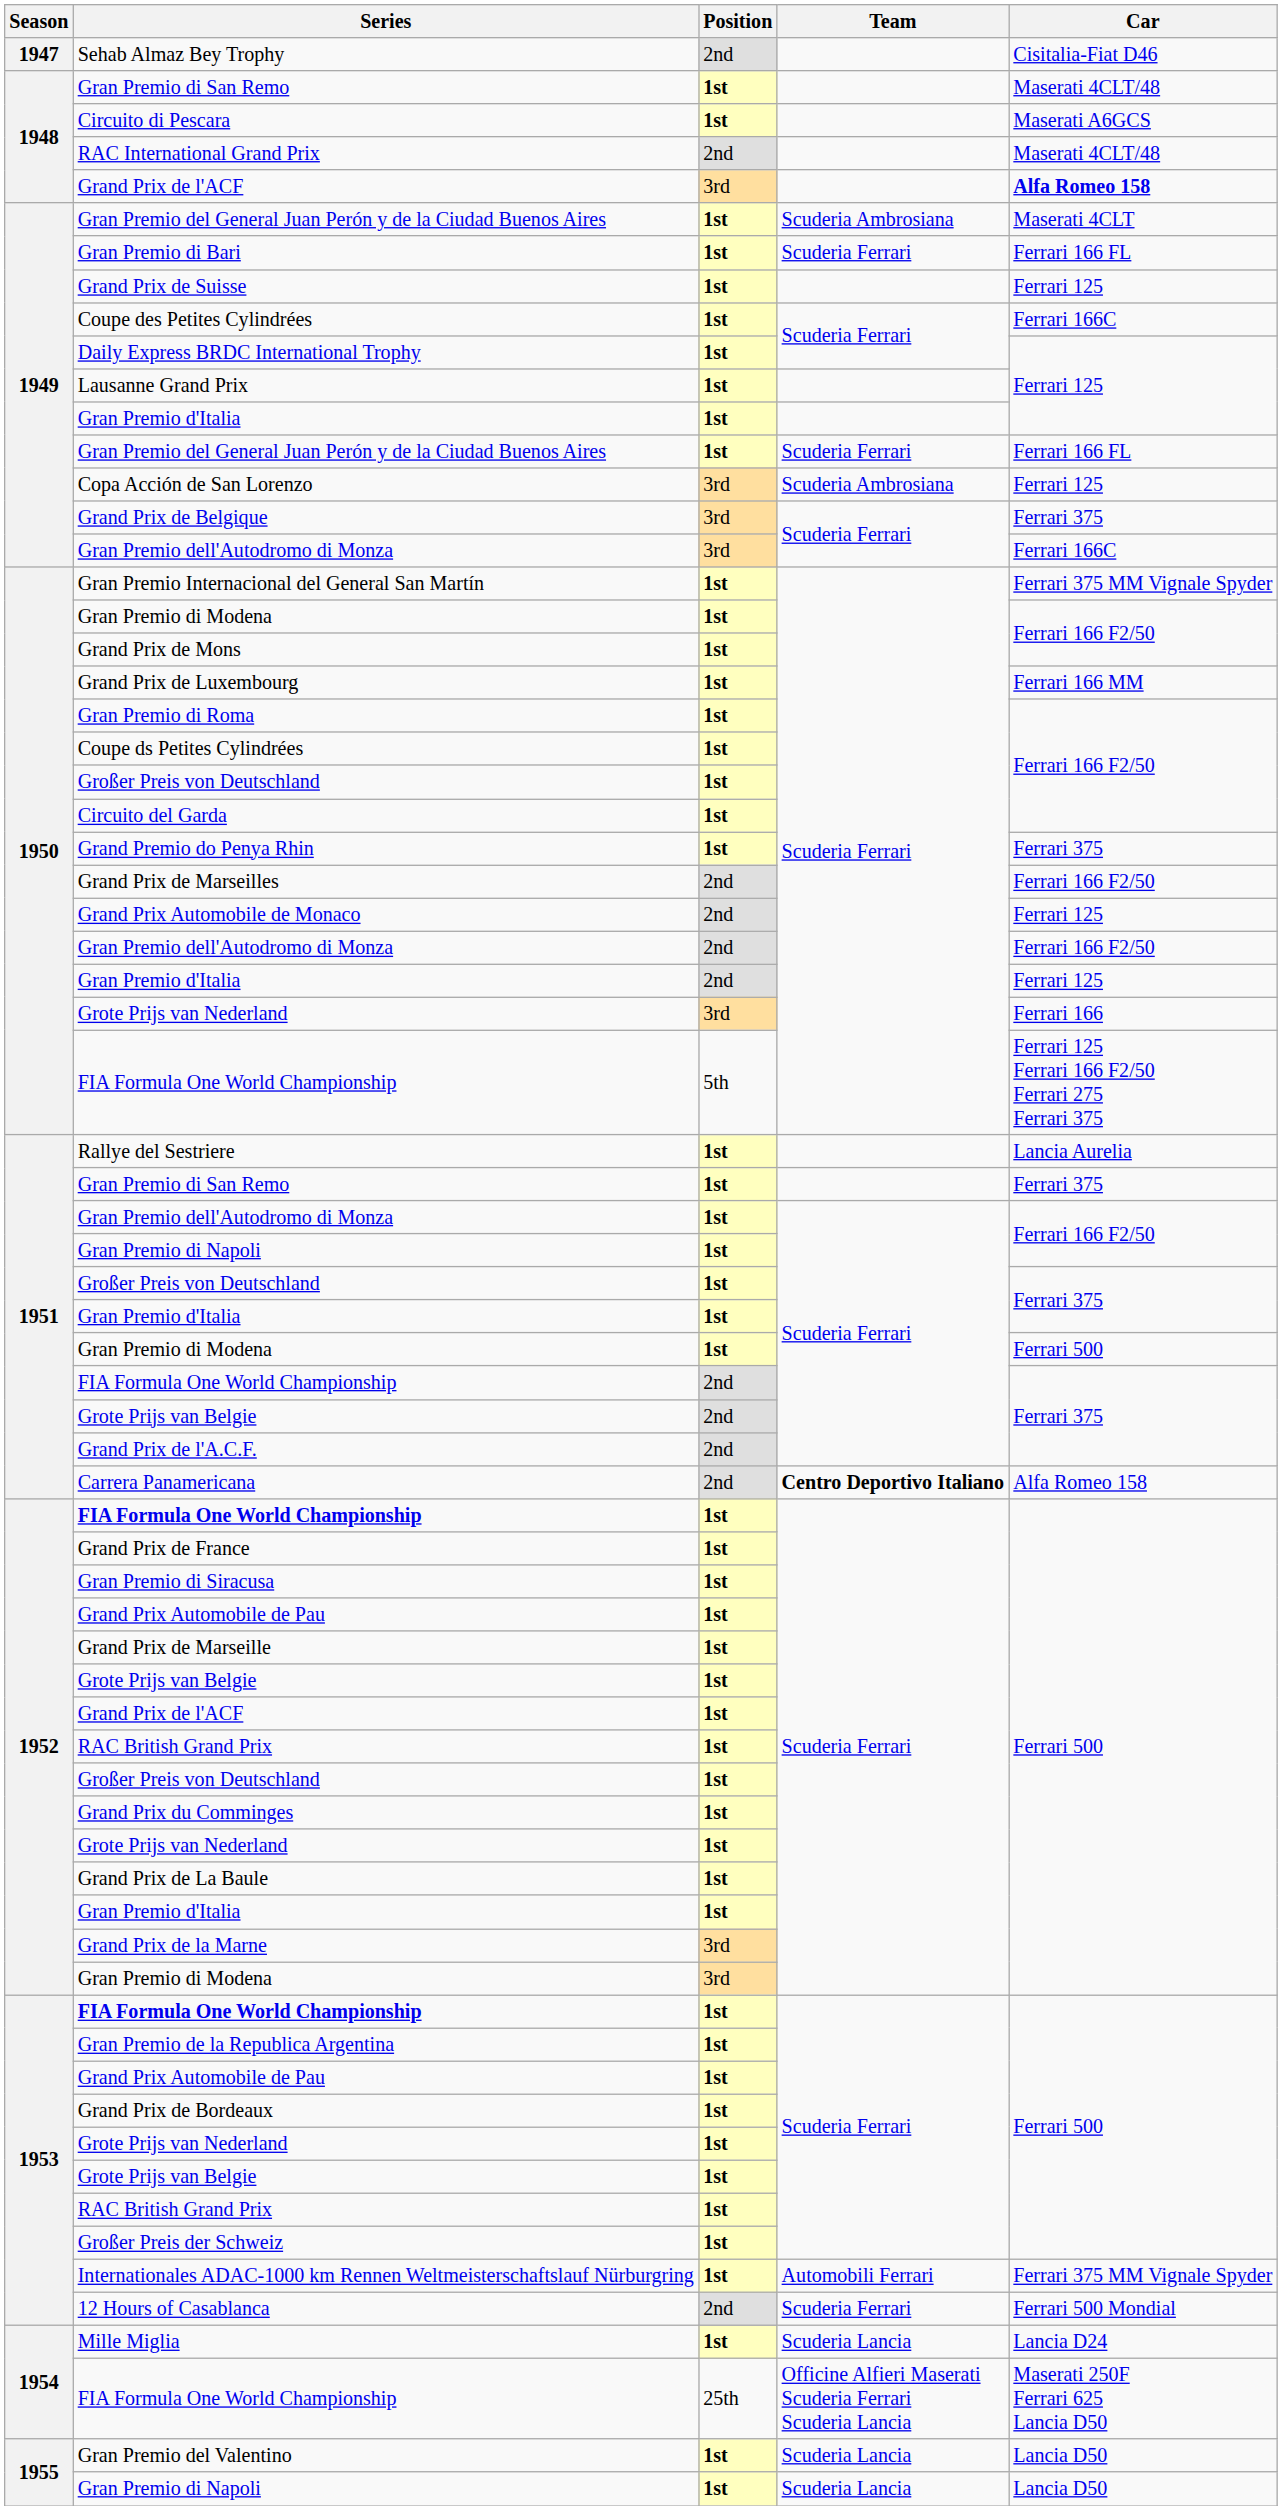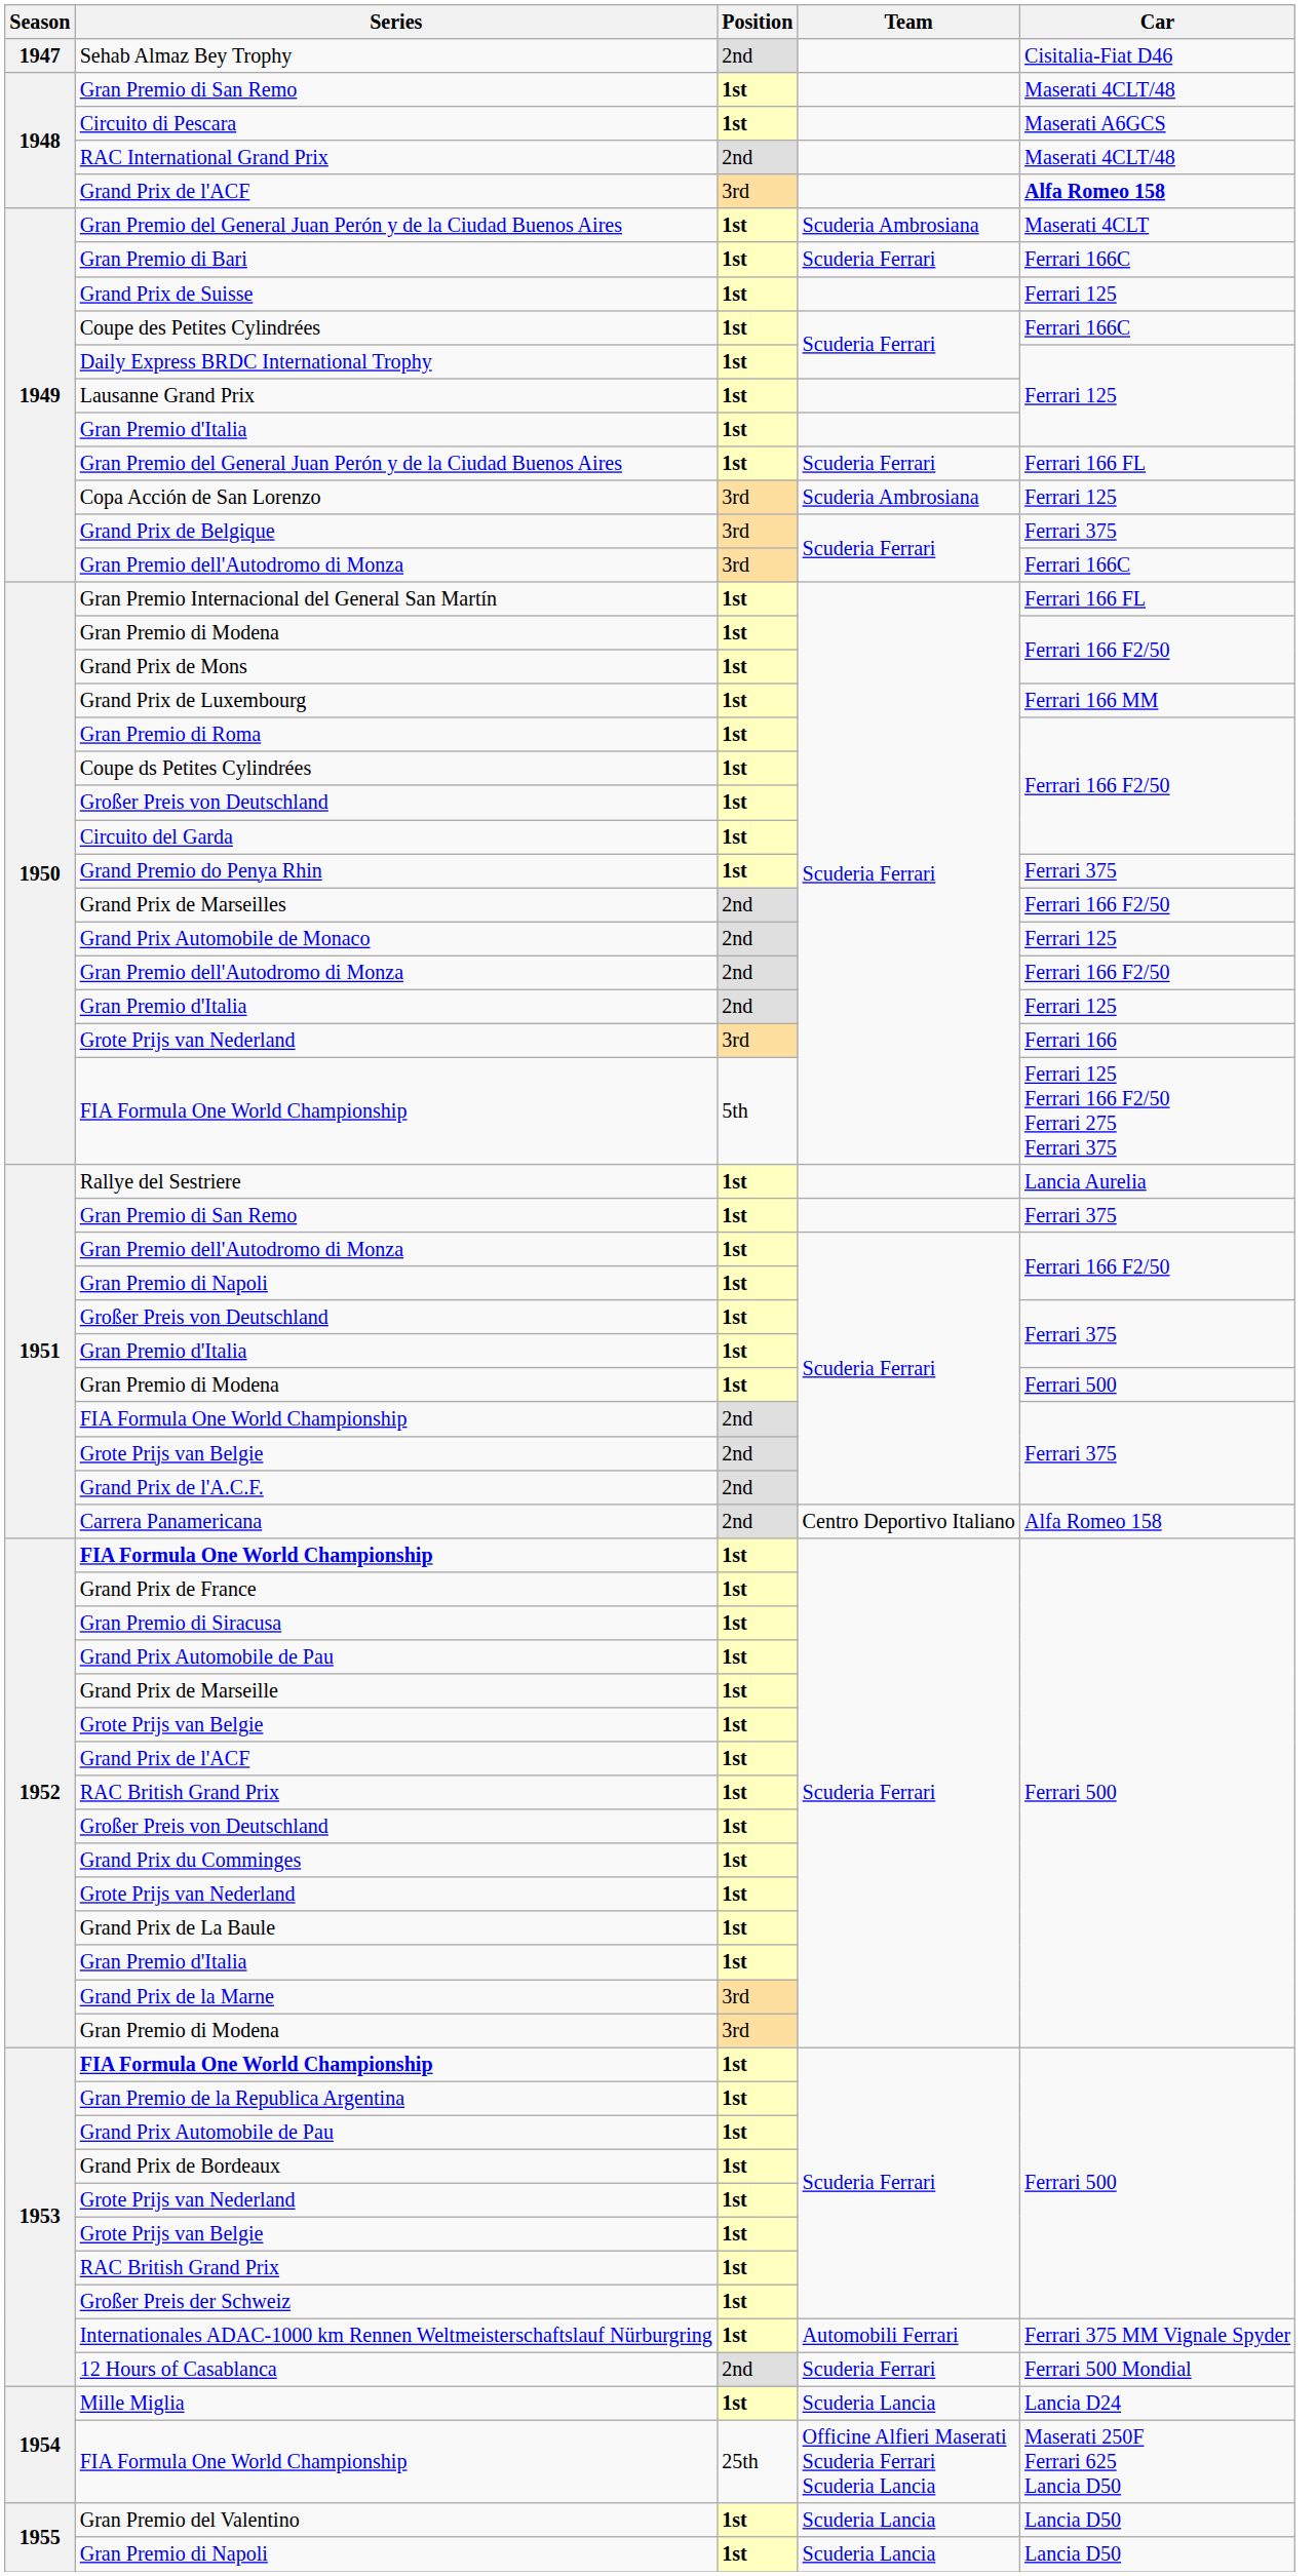Gran Premio di Bari | Car: Ferrari 166 FL -> Ferrari 166C
Gran Premio Internacional del General San Martín | Car: Ferrari 375 MM Vignale Spyder -> Ferrari 166 FL
Carrera Panamericana | Team: bold -> normal
